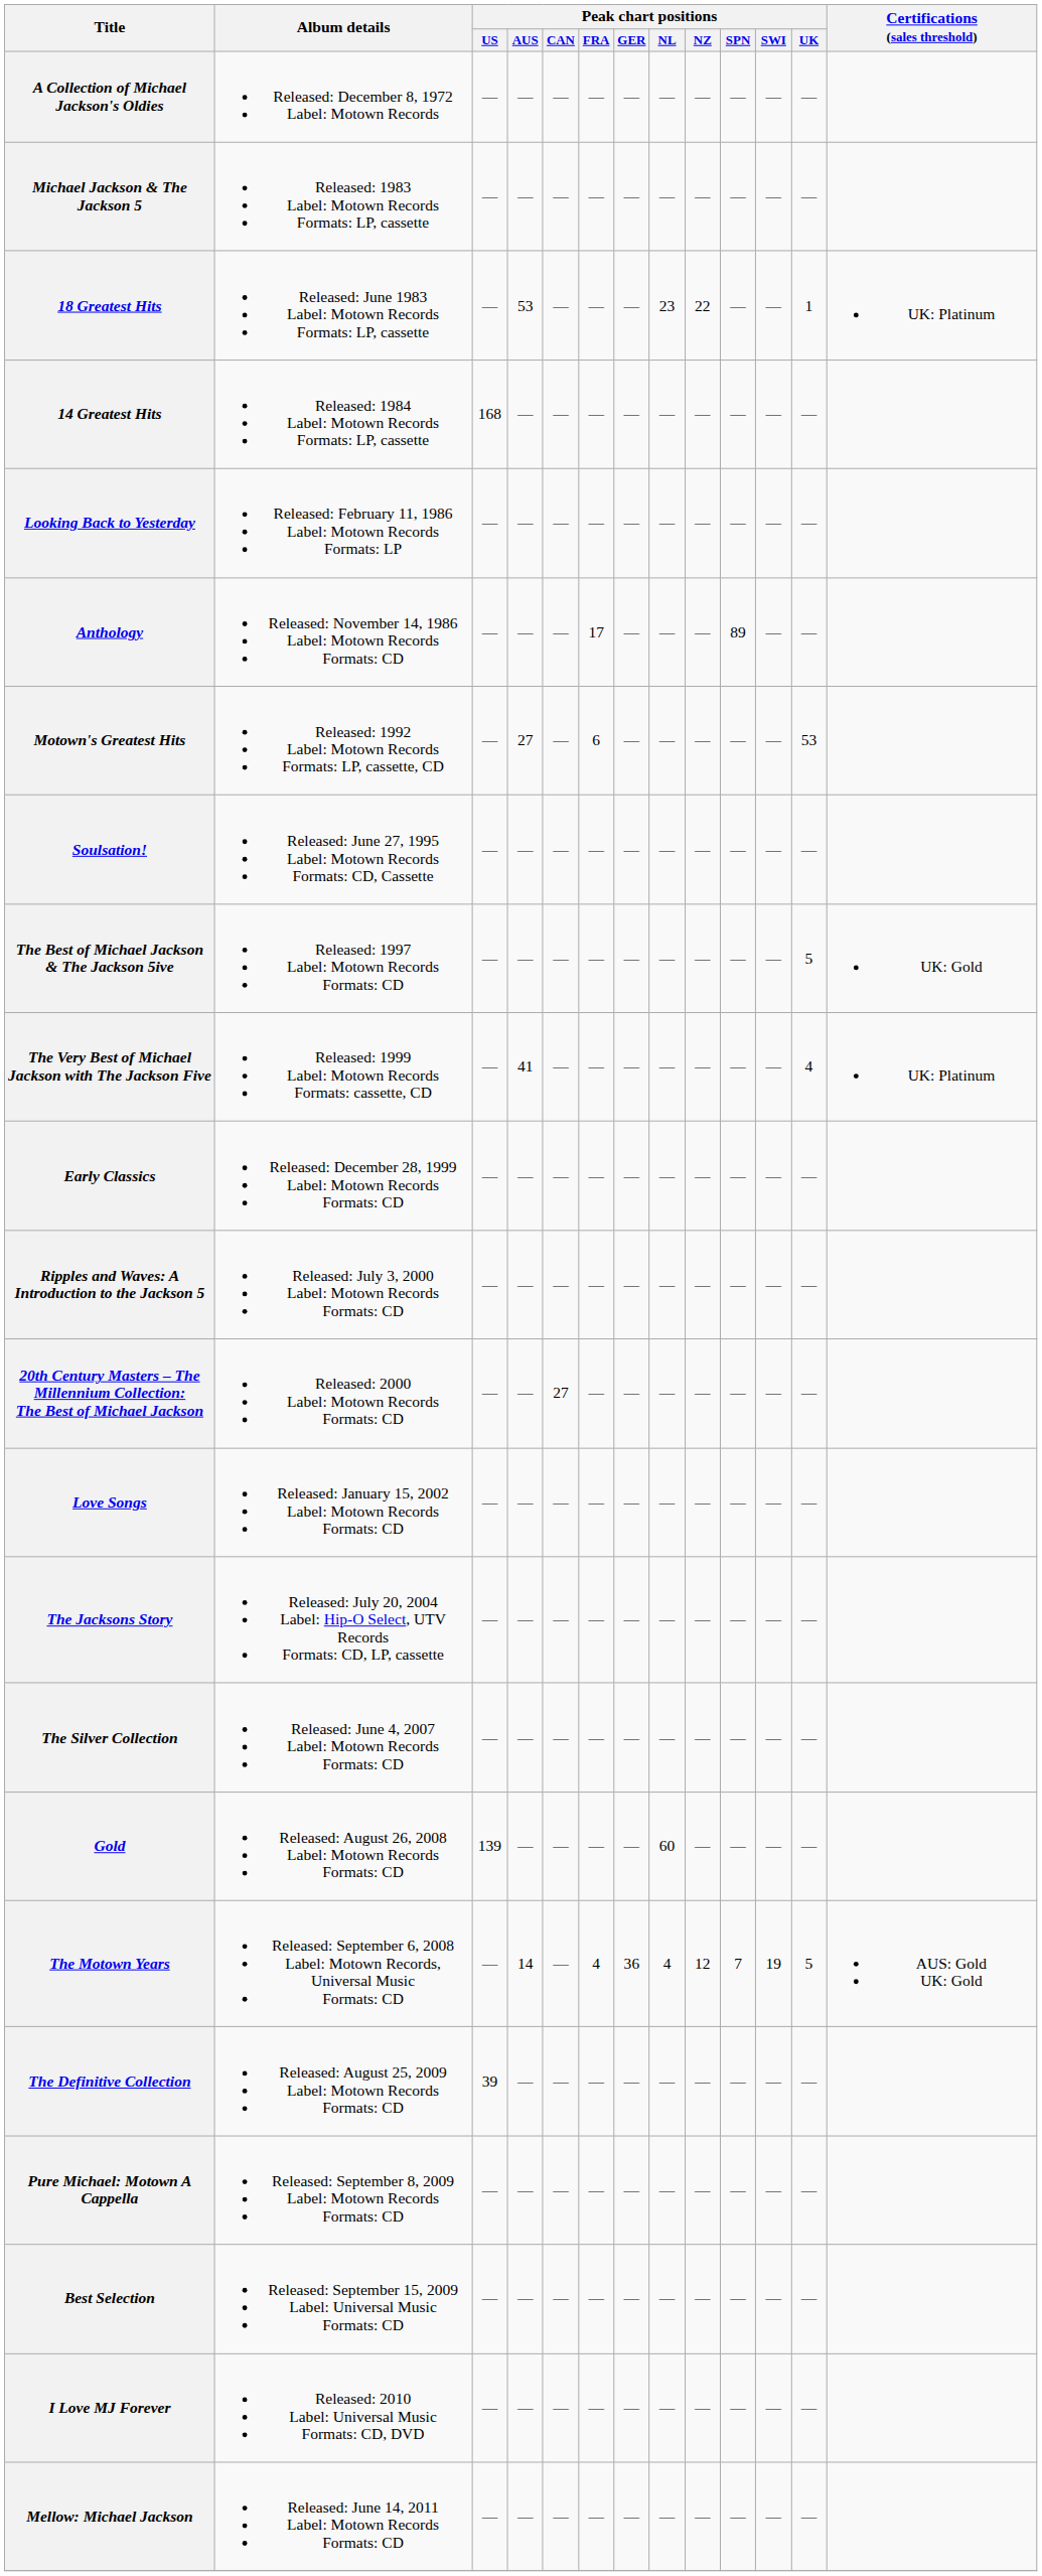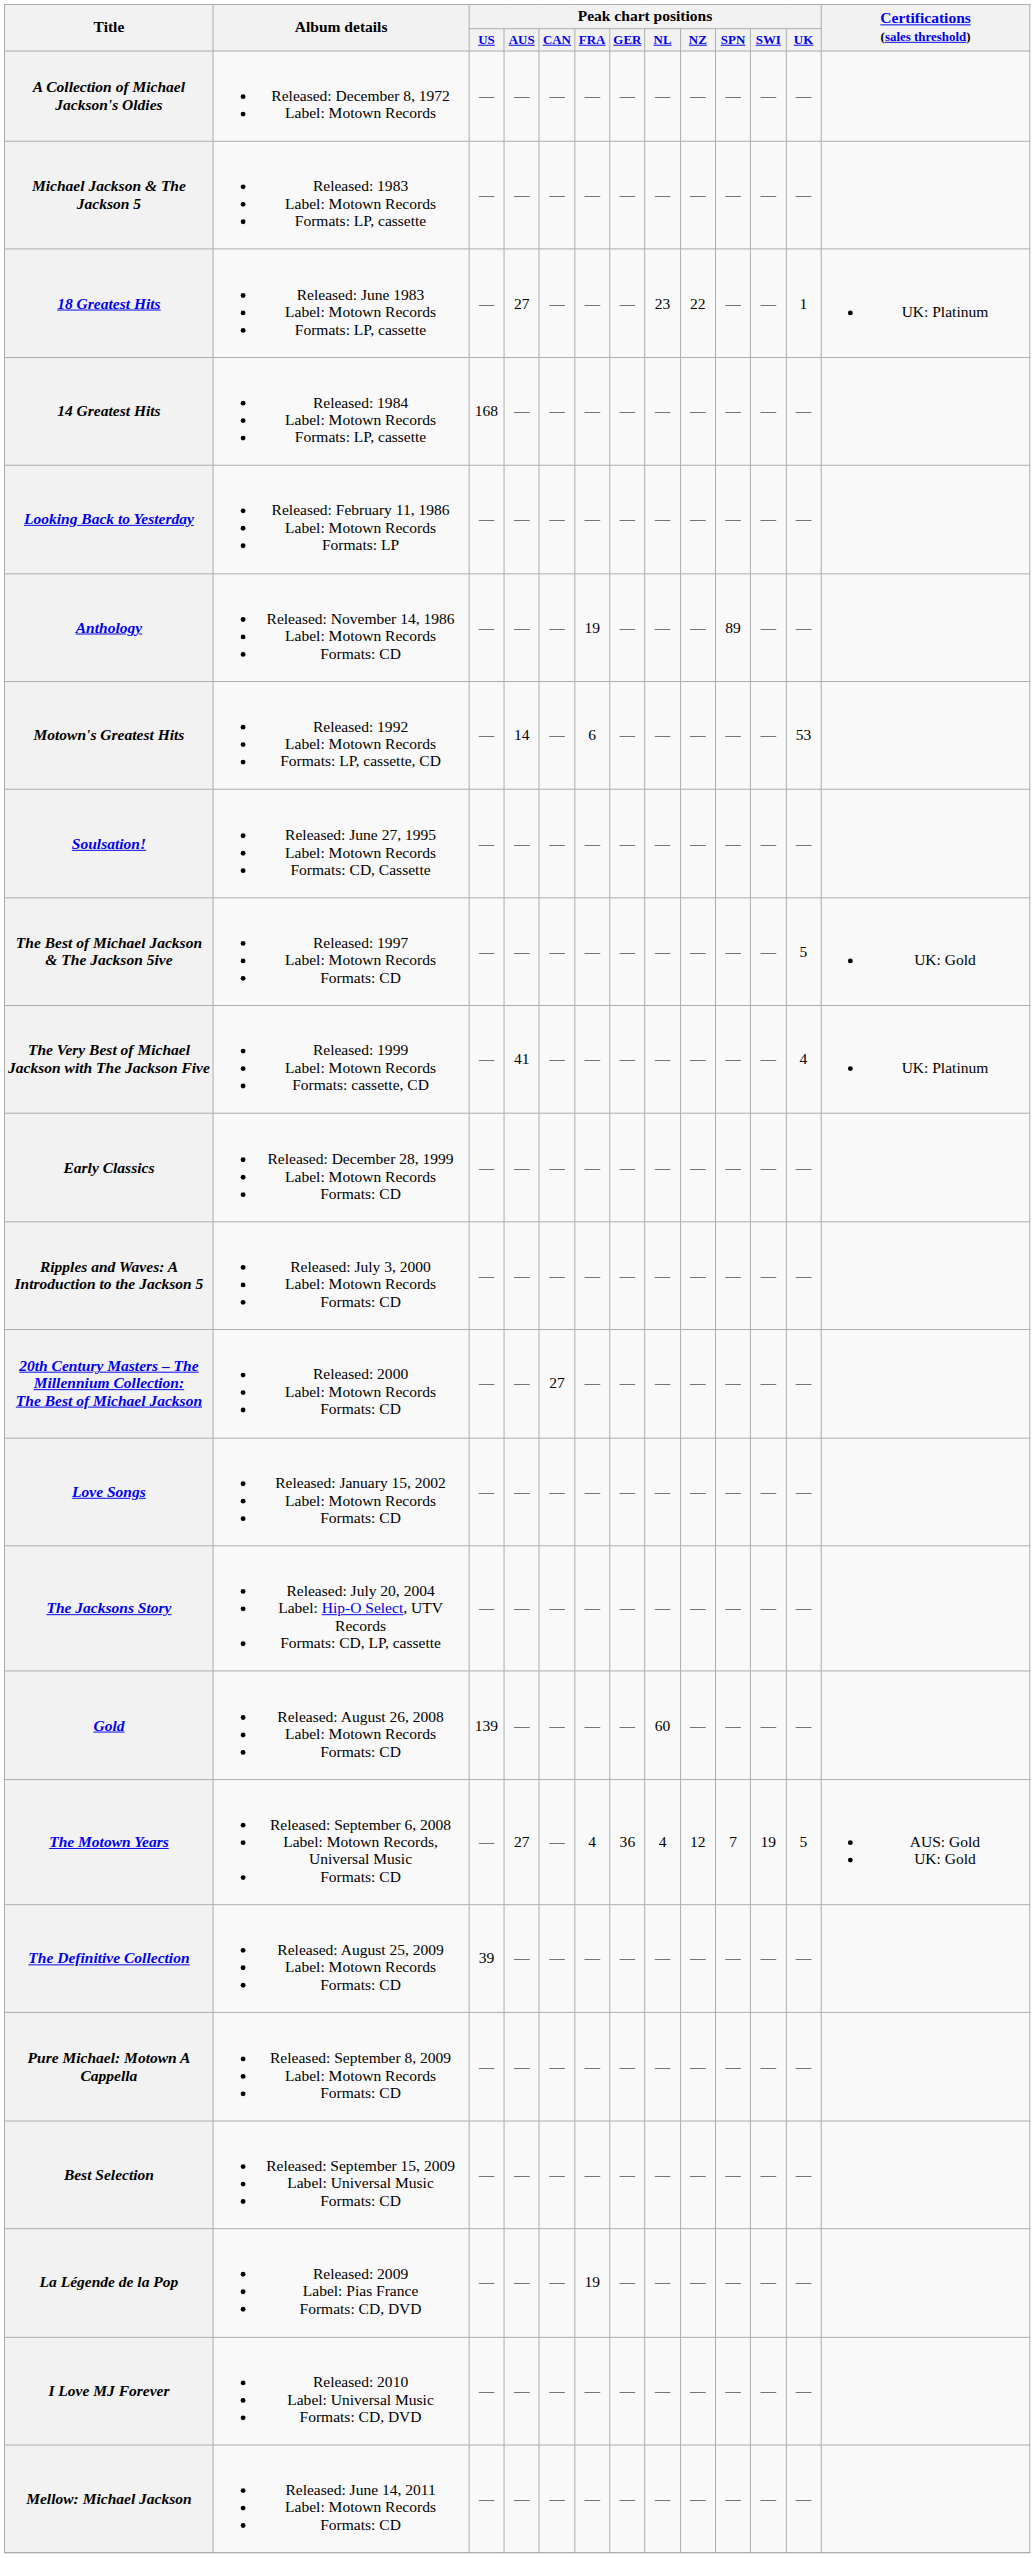18 Greatest Hits | Peak chart positions / AUS: 53 -> 27
Anthology | Peak chart positions / FRA: 17 -> 19
Motown's Greatest Hits | Peak chart positions / AUS: 27 -> 14
- row: The Silver Collection | Released: June 4, 2007 Label: Motown Records Formats: CD | — | — | — | — | — | — | — | — | — | —
The Motown Years | Peak chart positions / AUS: 14 -> 27
+ row: La Légende de la Pop | Released: 2009 Label: Pias France Formats: CD, DVD | — | — | — | 19 | — | — | — | — | — | —
